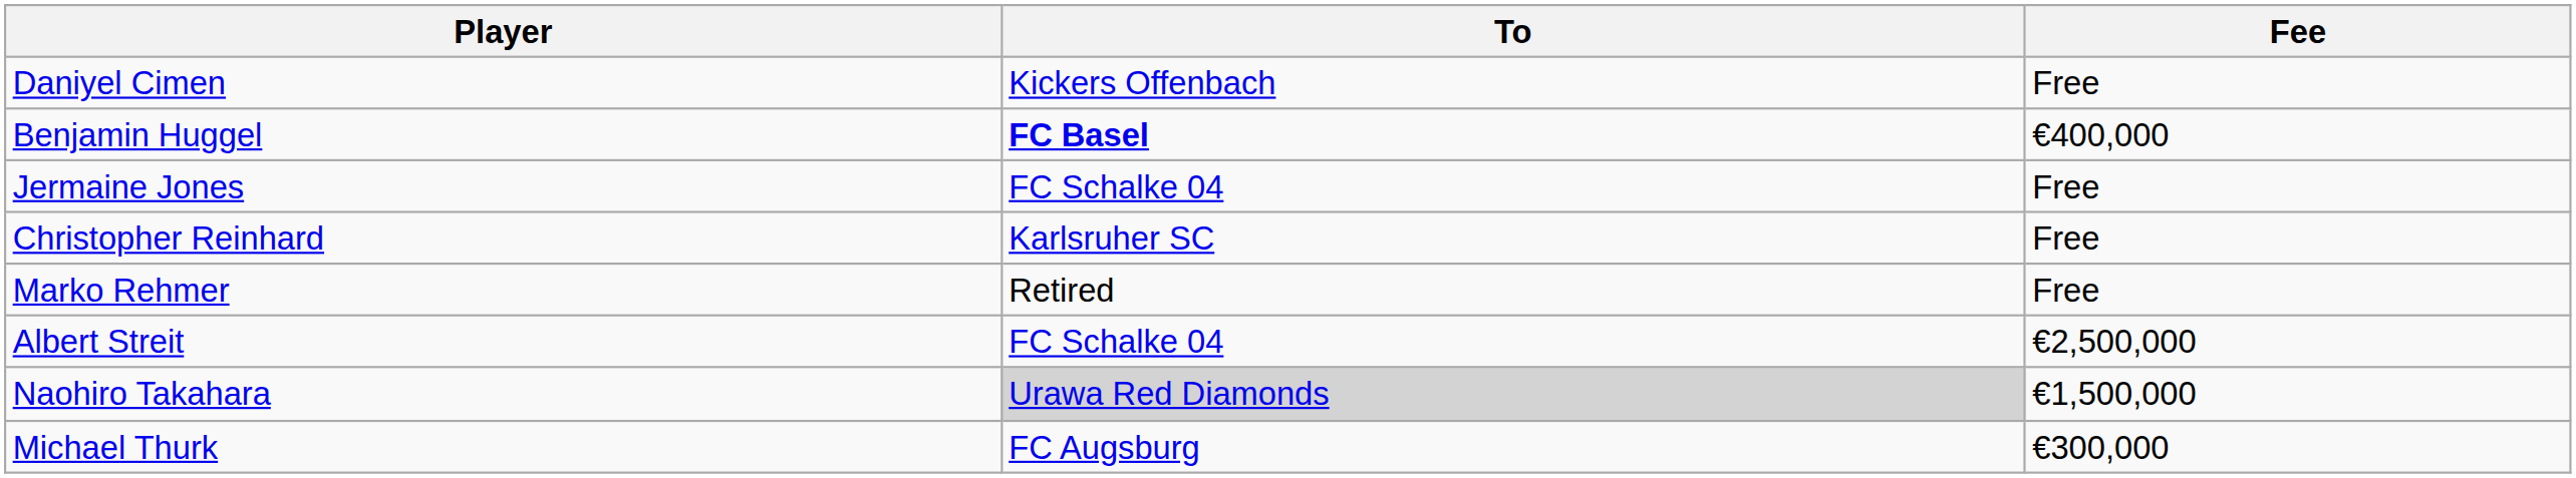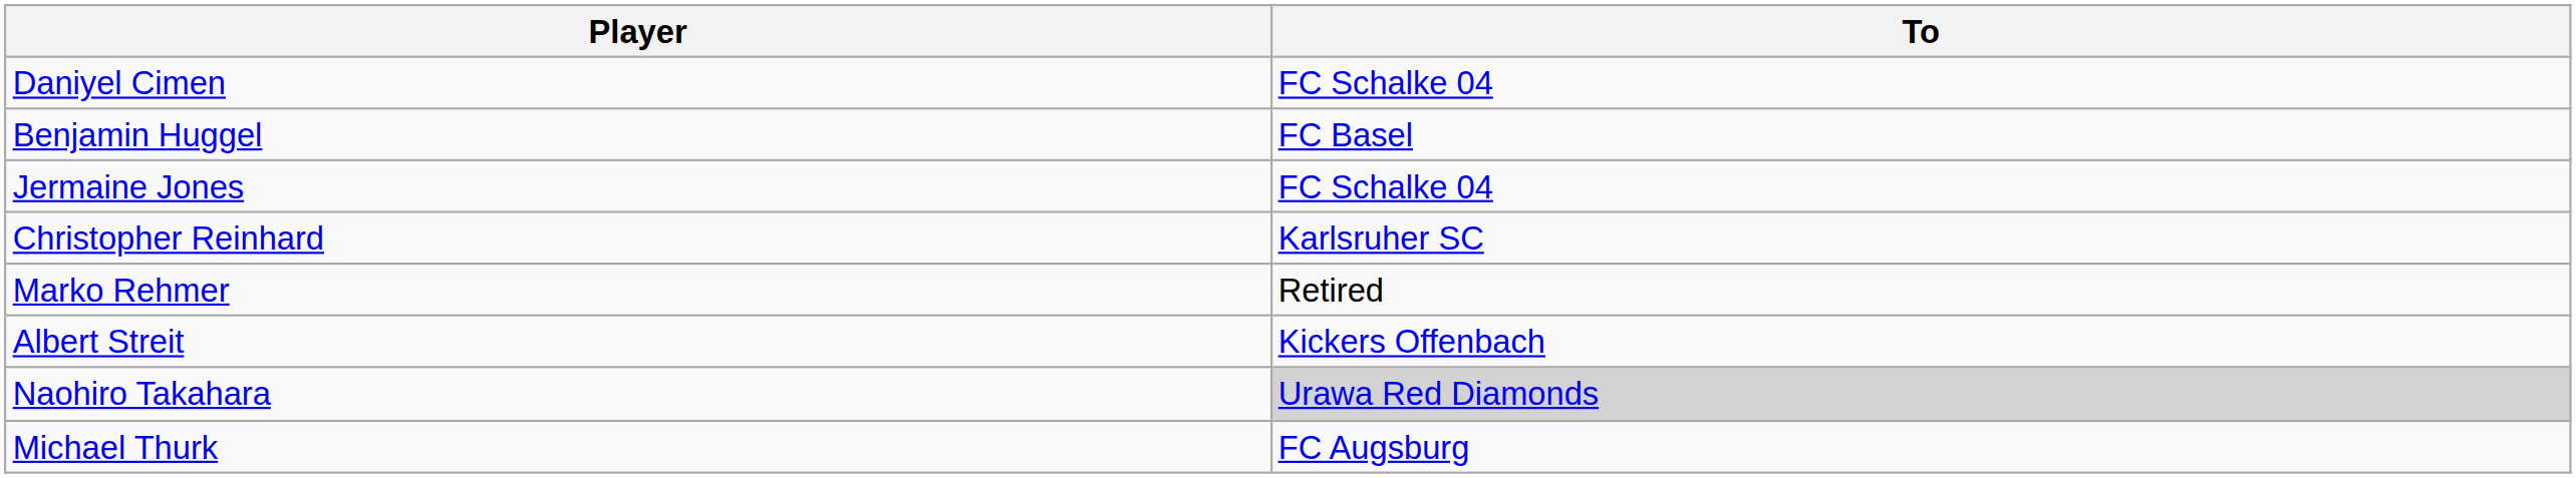- column: Fee | Free | €400,000 | Free | Free | Free | €2,500,000 | €1,500,000 | €300,000
Daniyel Cimen | To: Kickers Offenbach -> FC Schalke 04
Benjamin Huggel | To: bold -> normal
Albert Streit | To: FC Schalke 04 -> Kickers Offenbach
